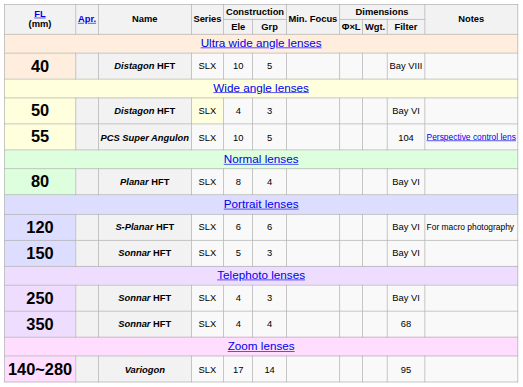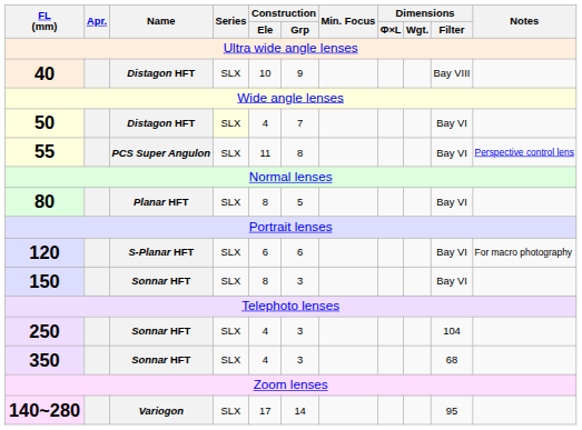40 | Construction / Grp: 5 -> 9
50 | Construction / Grp: 3 -> 7
55 | Construction / Ele: 10 -> 11
55 | Construction / Grp: 5 -> 8
55 | Dimensions / Filter: 104 -> Bay VI
80 | Construction / Grp: 4 -> 5
150 | Construction / Ele: 5 -> 8
250 | Dimensions / Filter: Bay VI -> 104
350 | Construction / Grp: 4 -> 3
